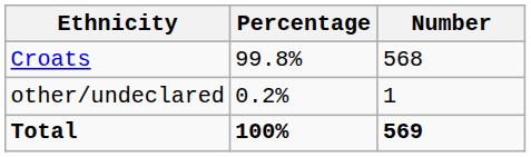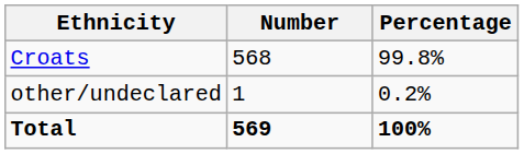columns swapped: Number <-> Percentage
